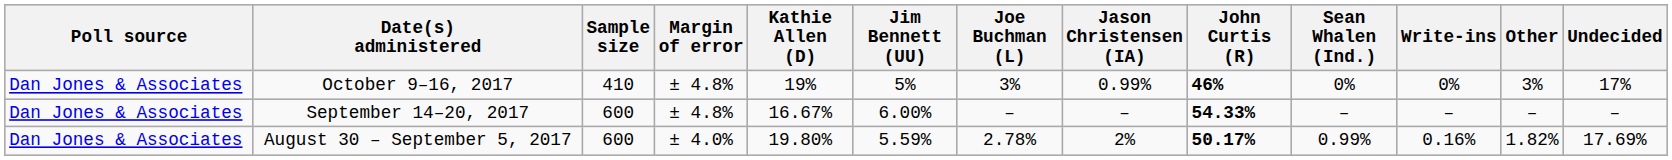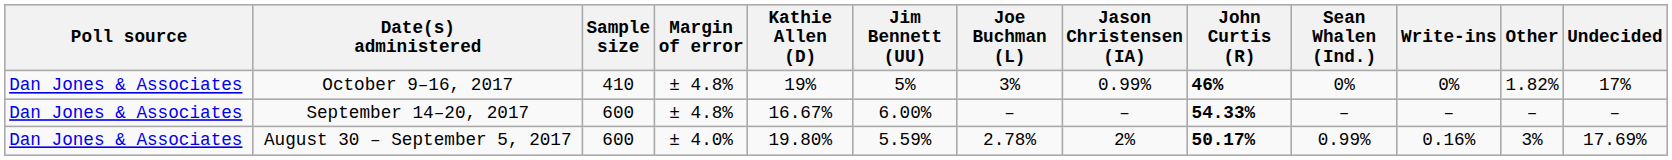October 9–16, 2017 | Other: 3% -> 1.82%
August 30 – September 5, 2017 | Other: 1.82% -> 3%
